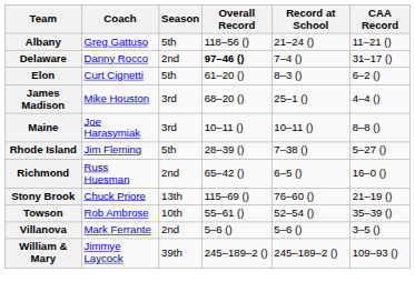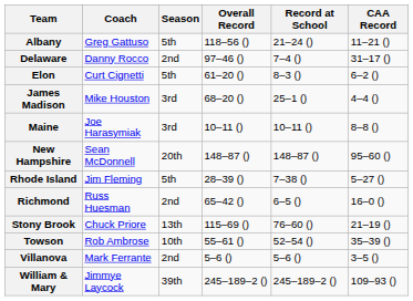Delaware | Overall Record: bold -> normal
+ row: New Hampshire | Sean McDonnell | 20th | 148–87 () | 148–87 () | 95–60 ()
